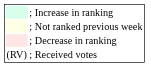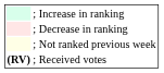rows swapped: Decrease in ranking <-> Not ranked previous week
Received votes | column 1: normal -> bold
